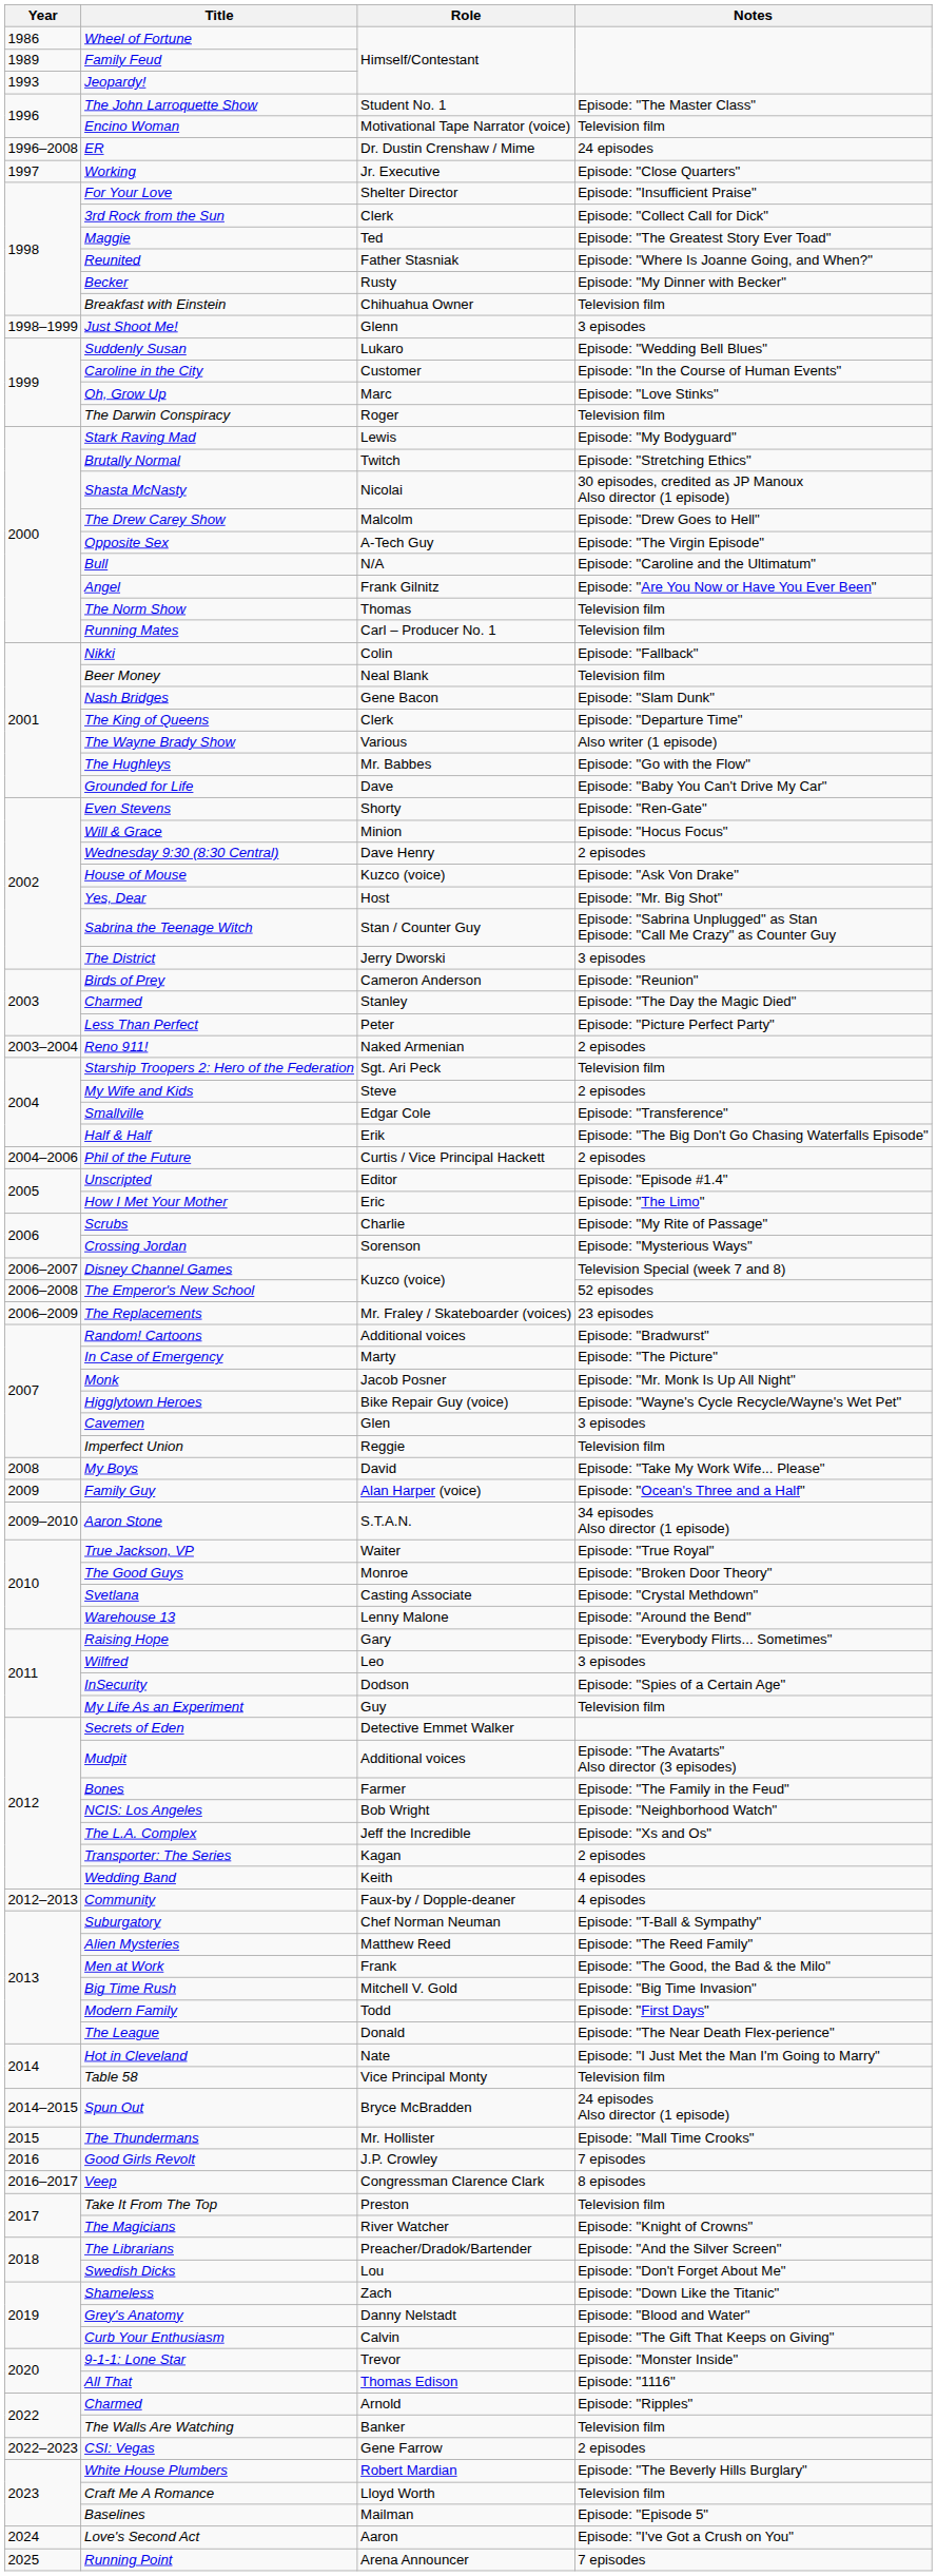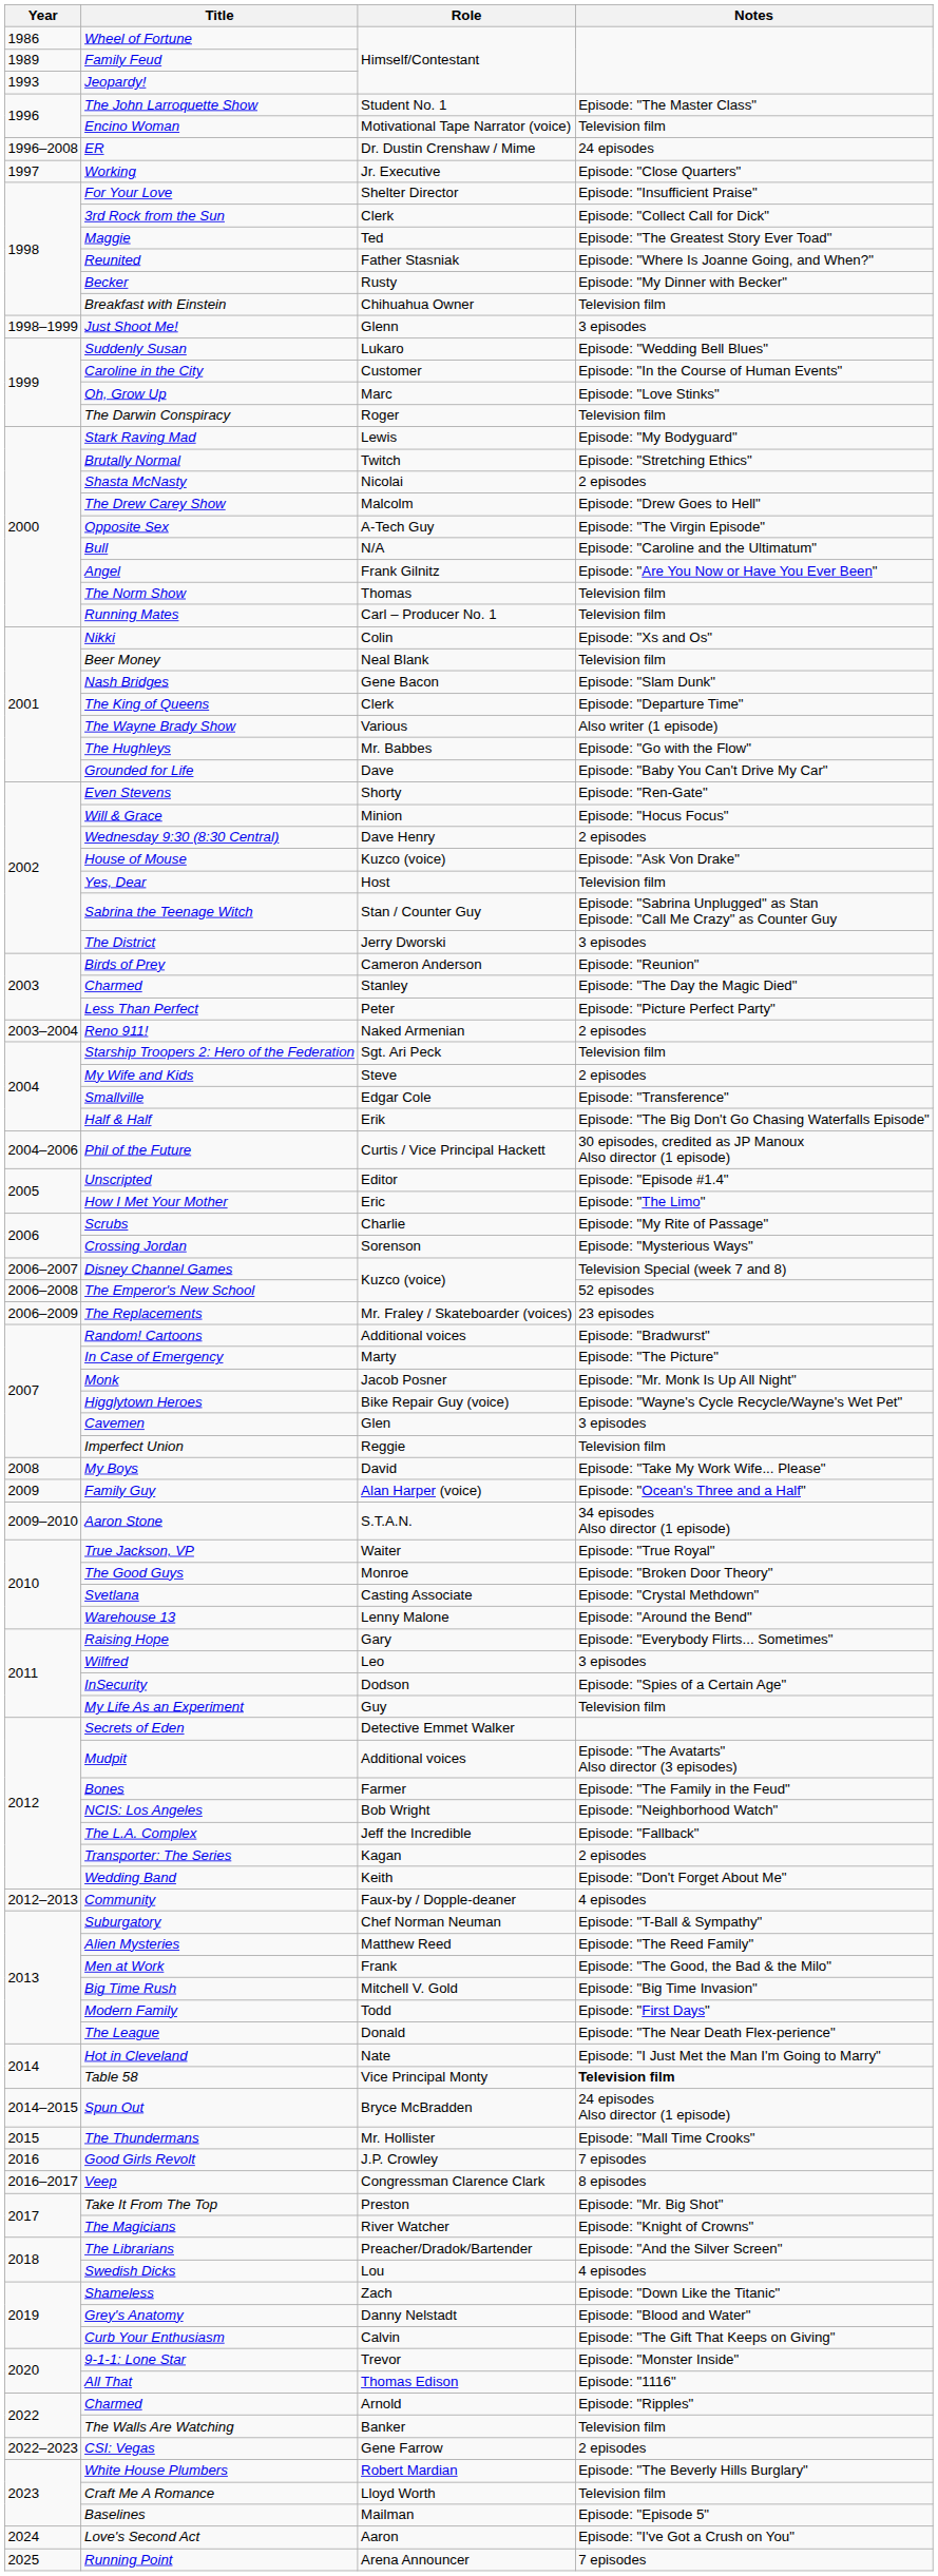Shasta McNasty | Notes: 30 episodes, credited as JP Manoux Also director (1 episode) -> 2 episodes
Nikki | Notes: Episode: "Fallback" -> Episode: "Xs and Os"
Yes, Dear | Notes: Episode: "Mr. Big Shot" -> Television film
Phil of the Future | Notes: 2 episodes -> 30 episodes, credited as JP Manoux Also director (1 episode)
The L.A. Complex | Notes: Episode: "Xs and Os" -> Episode: "Fallback"
Wedding Band | Notes: 4 episodes -> Episode: "Don't Forget About Me"
Table 58 | Notes: normal -> bold
Take It From The Top | Notes: Television film -> Episode: "Mr. Big Shot"
Swedish Dicks | Notes: Episode: "Don't Forget About Me" -> 4 episodes
